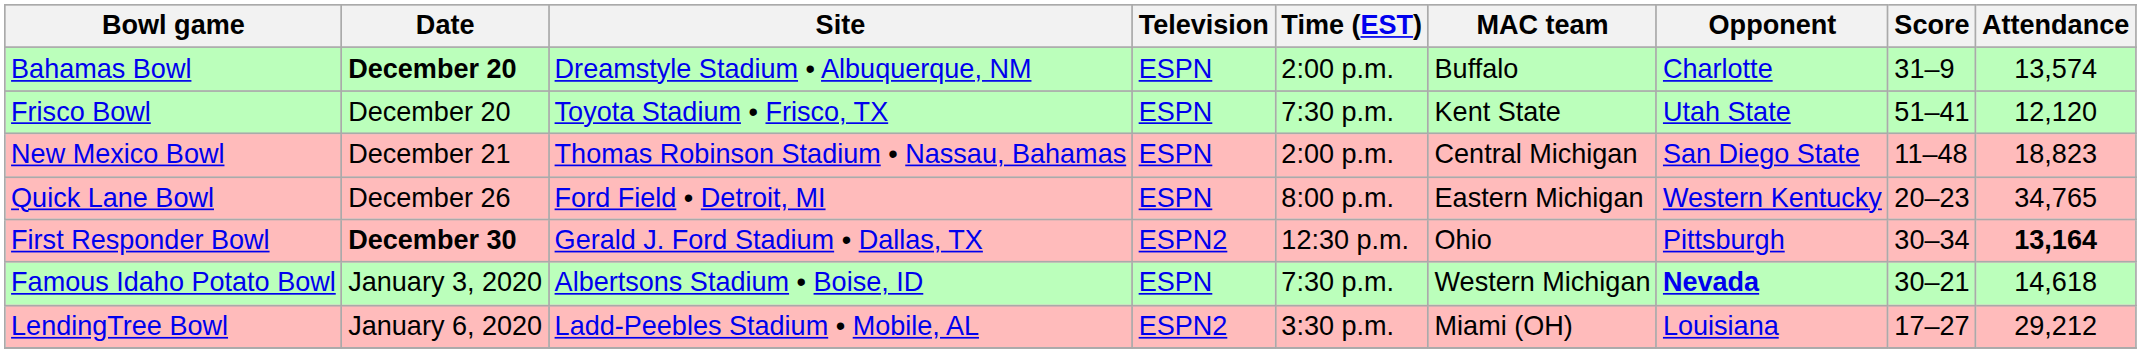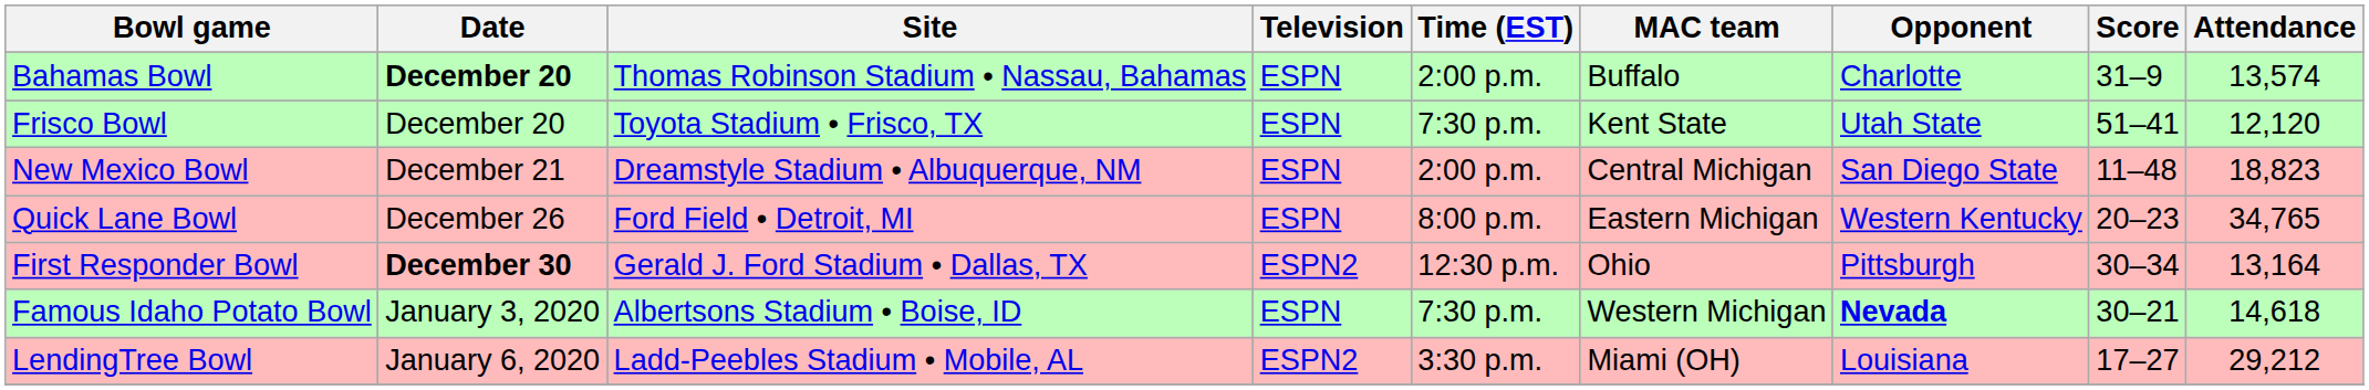Bahamas Bowl | Site: Dreamstyle Stadium • Albuquerque, NM -> Thomas Robinson Stadium • Nassau, Bahamas
New Mexico Bowl | Site: Thomas Robinson Stadium • Nassau, Bahamas -> Dreamstyle Stadium • Albuquerque, NM
First Responder Bowl | Attendance: bold -> normal
